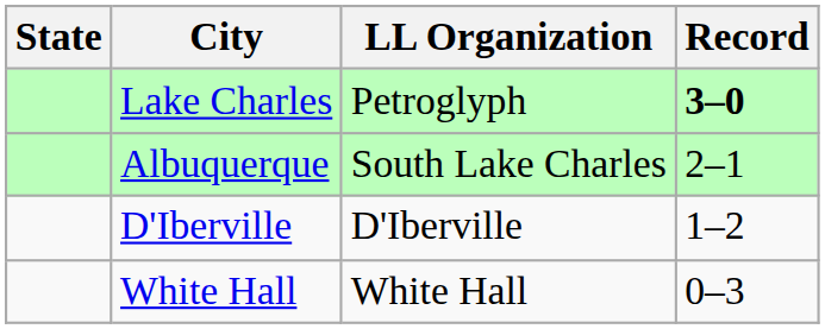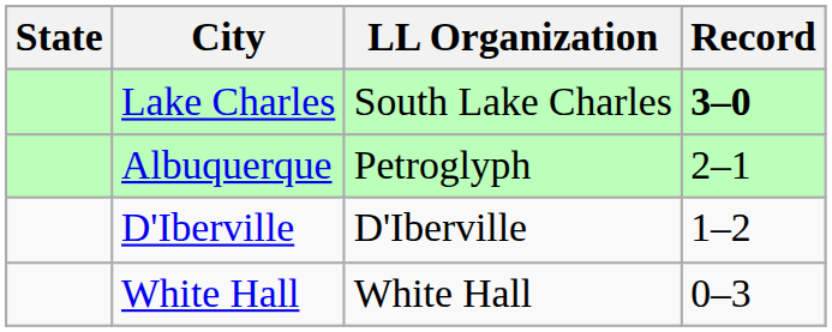Lake Charles | LL Organization: Petroglyph -> South Lake Charles
Albuquerque | LL Organization: South Lake Charles -> Petroglyph
